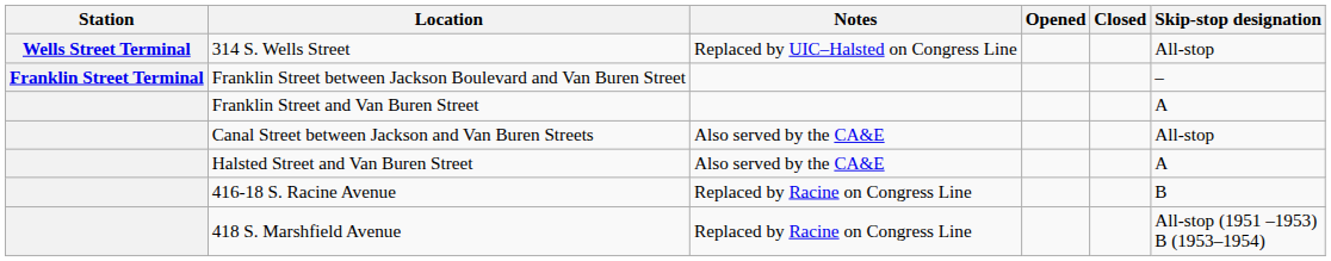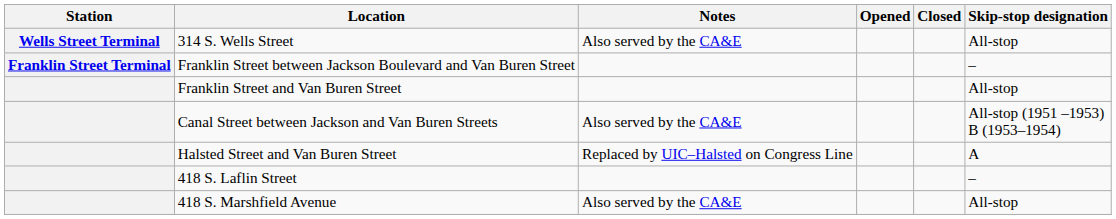314 S. Wells Street | Notes: Replaced by UIC–Halsted on Congress Line -> Also served by the CA&E
Franklin Street and Van Buren Street | Skip-stop designation: A -> All-stop
Canal Street between Jackson and Van Buren Streets | Skip-stop designation: All-stop -> All-stop (1951 –1953) B (1953–1954)
Halsted Street and Van Buren Street | Notes: Also served by the CA&E -> Replaced by UIC–Halsted on Congress Line
- row: 416-18 S. Racine Avenue | Replaced by Racine on Congress Line | B
+ row: 418 S. Laflin Street | –
418 S. Marshfield Avenue | Notes: Replaced by Racine on Congress Line -> Also served by the CA&E
418 S. Marshfield Avenue | Skip-stop designation: All-stop (1951 –1953) B (1953–1954) -> All-stop
